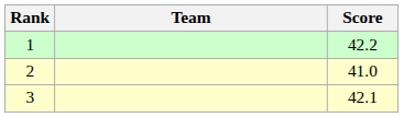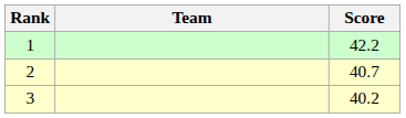2 | Score: 41.0 -> 40.7
3 | Score: 42.1 -> 40.2
